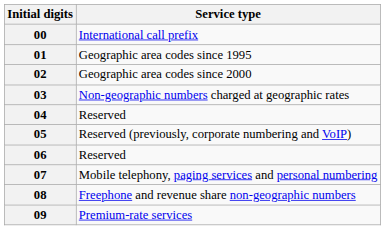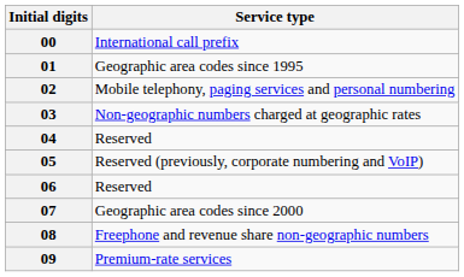02 | Service type: Geographic area codes since 2000 -> Mobile telephony, paging services and personal numbering
07 | Service type: Mobile telephony, paging services and personal numbering -> Geographic area codes since 2000
